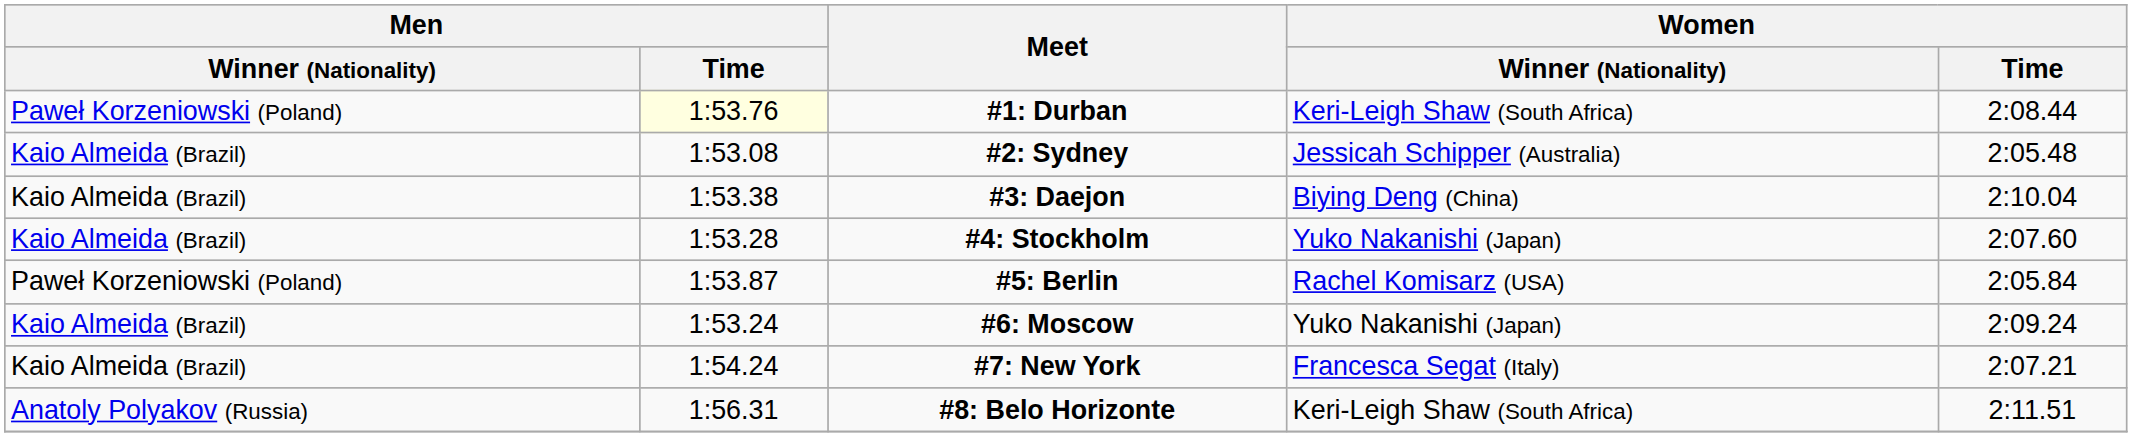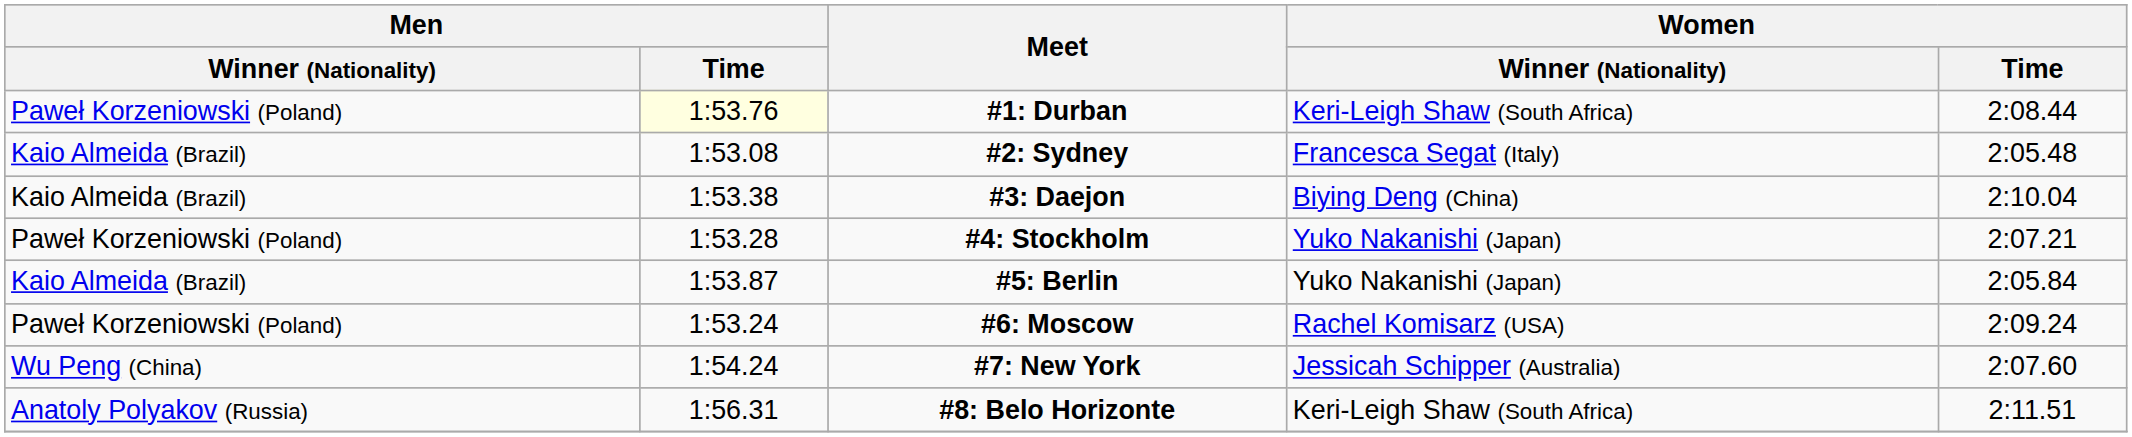#2: Sydney | Women / Winner (Nationality): Jessicah Schipper (Australia) -> Francesca Segat (Italy)
#4: Stockholm | Men / Winner (Nationality): Kaio Almeida (Brazil) -> Paweł Korzeniowski (Poland)
#4: Stockholm | Women / Time: 2:07.60 -> 2:07.21
#5: Berlin | Men / Winner (Nationality): Paweł Korzeniowski (Poland) -> Kaio Almeida (Brazil)
#5: Berlin | Women / Winner (Nationality): Rachel Komisarz (USA) -> Yuko Nakanishi (Japan)
#6: Moscow | Men / Winner (Nationality): Kaio Almeida (Brazil) -> Paweł Korzeniowski (Poland)
#6: Moscow | Women / Winner (Nationality): Yuko Nakanishi (Japan) -> Rachel Komisarz (USA)
#7: New York | Men / Winner (Nationality): Kaio Almeida (Brazil) -> Wu Peng (China)
#7: New York | Women / Winner (Nationality): Francesca Segat (Italy) -> Jessicah Schipper (Australia)
#7: New York | Women / Time: 2:07.21 -> 2:07.60
